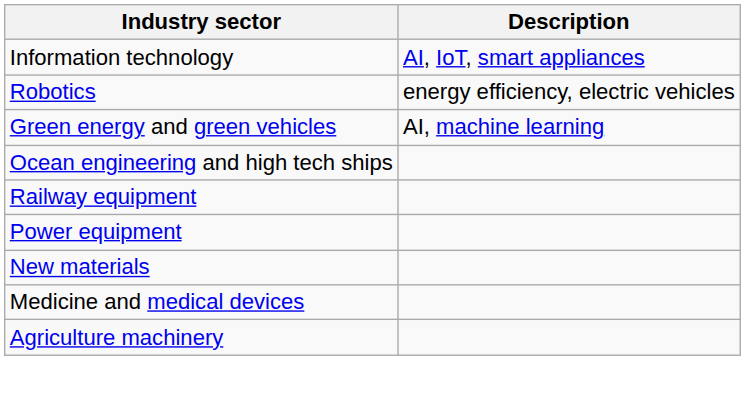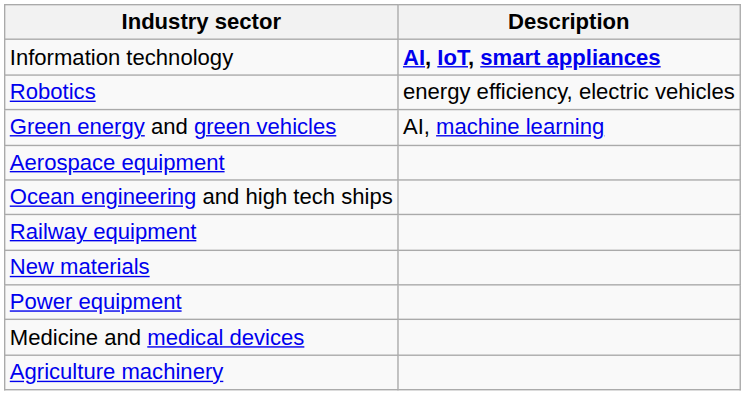Information technology | Description: normal -> bold
+ row: Aerospace equipment
rows swapped: Power equipment <-> New materials
